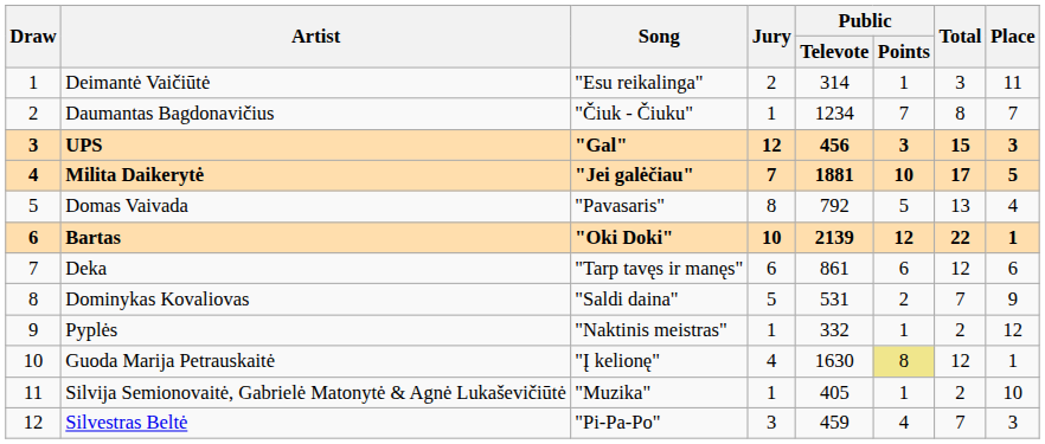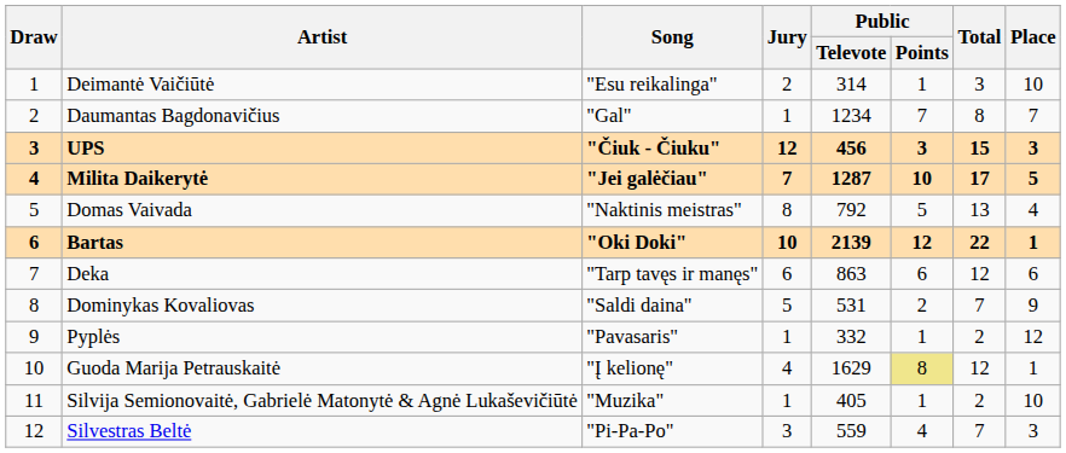Deimantė Vaičiūtė | Place: 11 -> 10
Daumantas Bagdonavičius | Song: "Čiuk - Čiuku" -> "Gal"
UPS | Song: "Gal" -> "Čiuk - Čiuku"
Milita Daikerytė | Public / Televote: 1881 -> 1287
Domas Vaivada | Song: "Pavasaris" -> "Naktinis meistras"
Deka | Public / Televote: 861 -> 863
Pyplės | Song: "Naktinis meistras" -> "Pavasaris"
Guoda Marija Petrauskaitė | Public / Televote: 1630 -> 1629
Silvestras Beltė | Public / Televote: 459 -> 559
